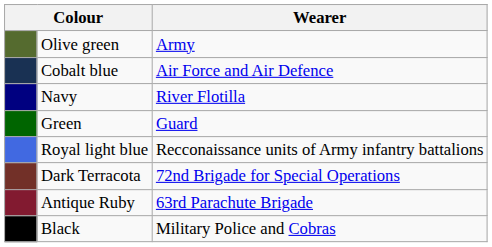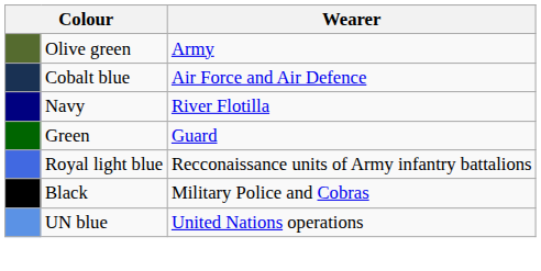- row: Dark Terracota | 72nd Brigade for Special Operations
- row: Antique Ruby | 63rd Parachute Brigade
+ row: UN blue | United Nations operations
